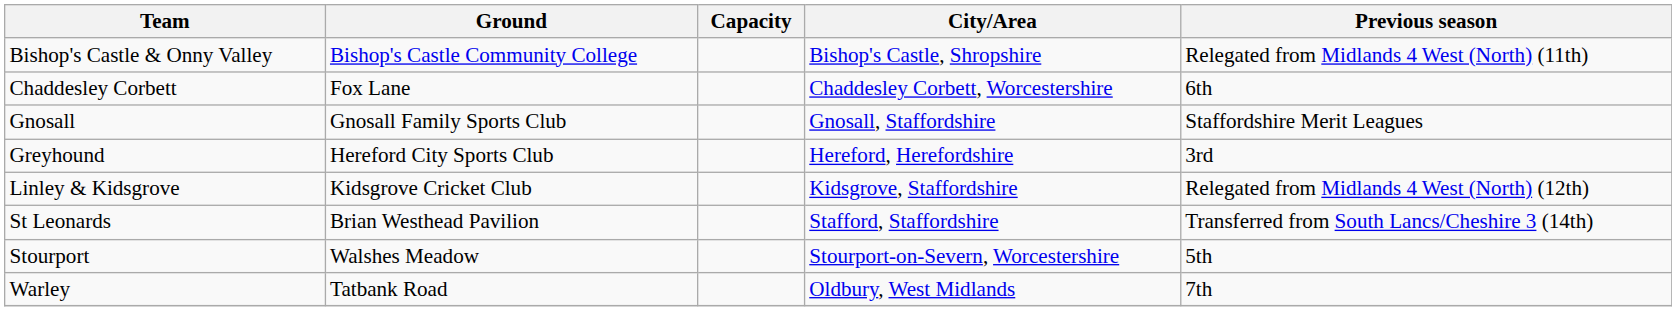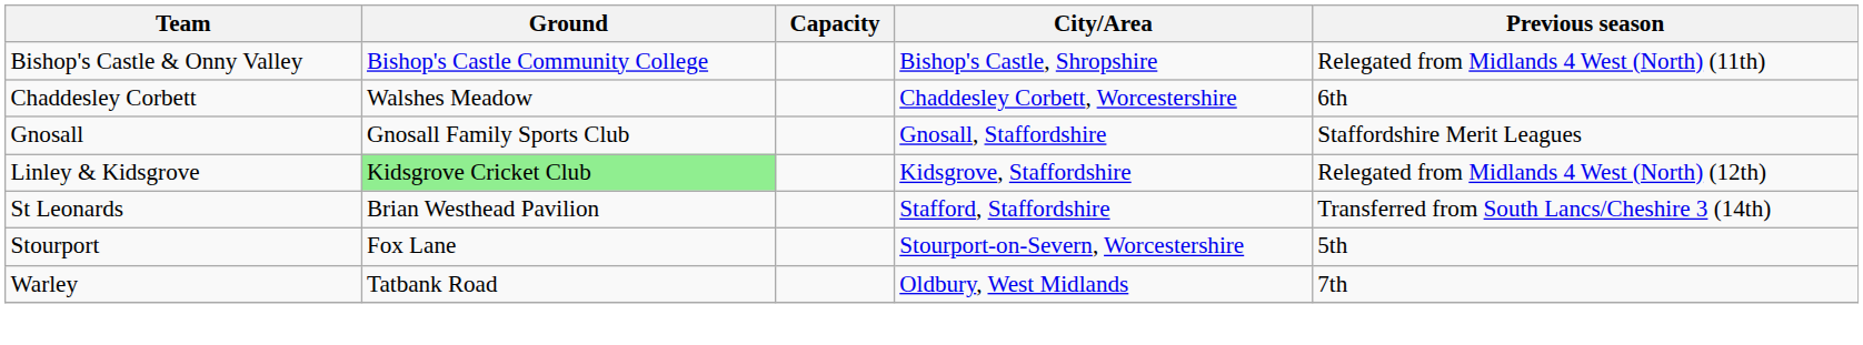Chaddesley Corbett | Ground: Fox Lane -> Walshes Meadow
- row: Greyhound | Hereford City Sports Club | Hereford, Herefordshire | 3rd
Linley & Kidsgrove | Ground: no background -> lightgreen background
Stourport | Ground: Walshes Meadow -> Fox Lane
